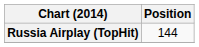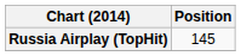Russia Airplay (TopHit) | Position: 144 -> 145
